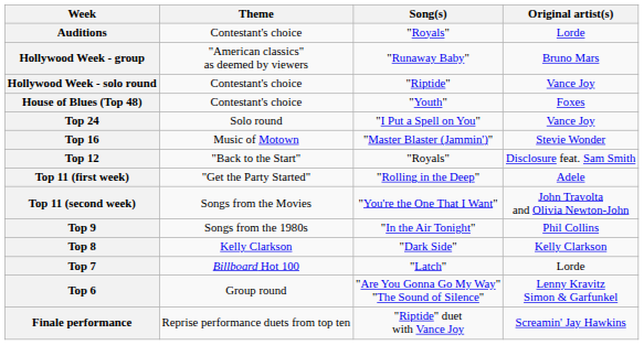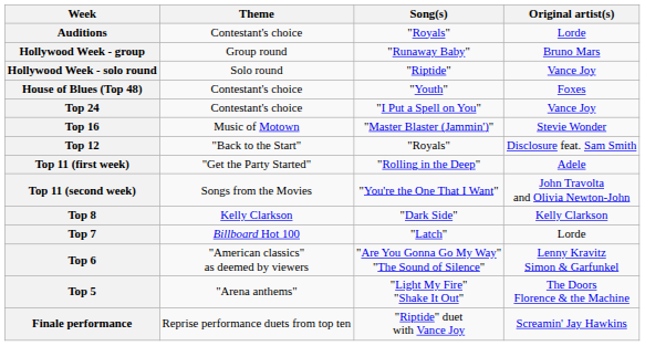Hollywood Week - group | Theme: "American classics" as deemed by viewers -> Group round
Hollywood Week - solo round | Theme: Contestant's choice -> Solo round
Top 24 | Theme: Solo round -> Contestant's choice
- row: Top 9 | Songs from the 1980s | "In the Air Tonight" | Phil Collins
Top 6 | Theme: Group round -> "American classics" as deemed by viewers
+ row: Top 5 | "Arena anthems" | "Light My Fire" "Shake It Out" | The Doors Florence & the Machine
